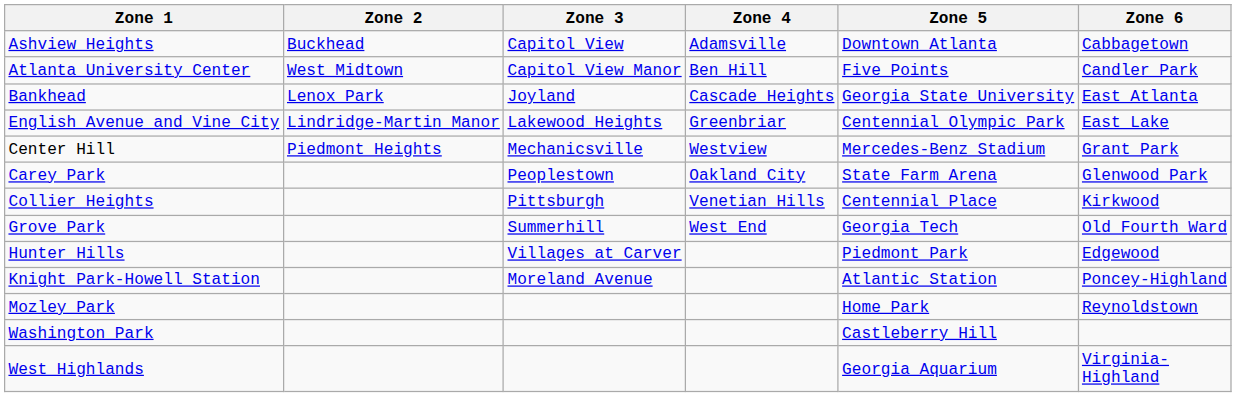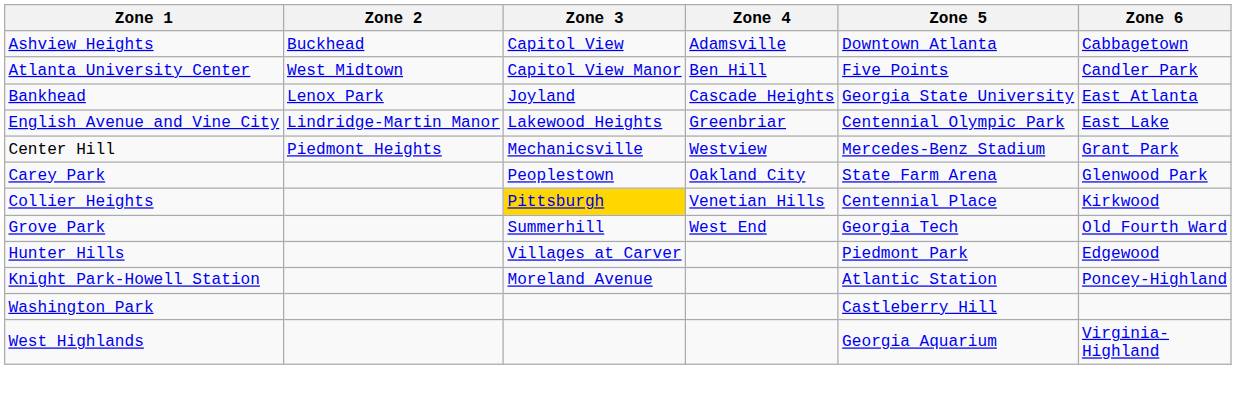Collier Heights | Zone 3: no background -> gold background
- row: Mozley Park | Home Park | Reynoldstown
